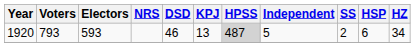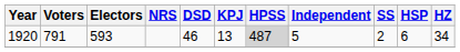1920 | Voters: 793 -> 791
